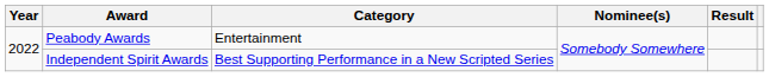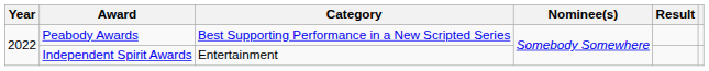Peabody Awards | Category: Entertainment -> Best Supporting Performance in a New Scripted Series
Independent Spirit Awards | Category: Best Supporting Performance in a New Scripted Series -> Entertainment
